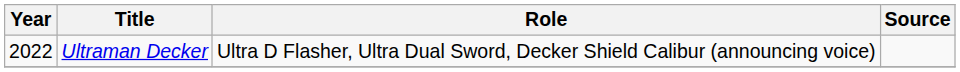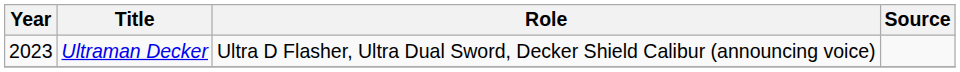Ultraman Decker | Year: 2022 -> 2023
